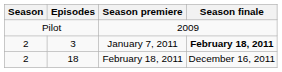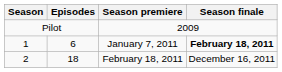January 7, 2011 | Season: 2 -> 1
January 7, 2011 | Episodes: 3 -> 6
